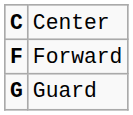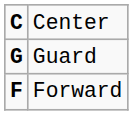rows swapped: Forward <-> Guard
